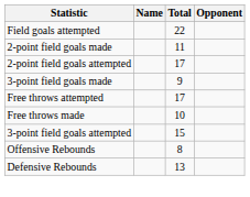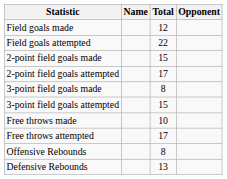+ row: Field goals made | 12
2-point field goals made | Total: 11 -> 15
3-point field goals made | Total: 9 -> 8
rows swapped: 3-point field goals attempted <-> Free throws attempted
